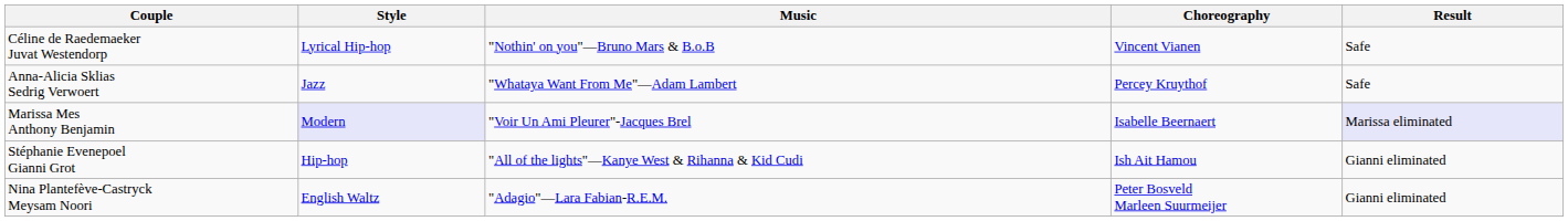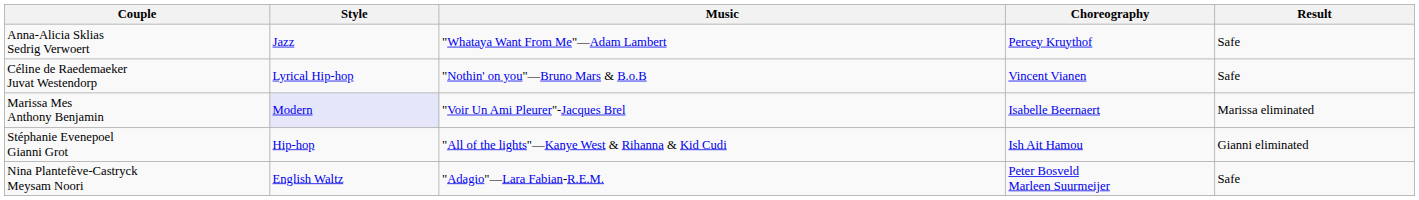rows swapped: Céline de Raedemaeker Juvat Westendorp <-> Anna-Alicia Sklias Sedrig Verwoert
Marissa Mes Anthony Benjamin | Result: lavender background -> no background
Nina Plantefève-Castryck Meysam Noori | Result: Gianni eliminated -> Safe
